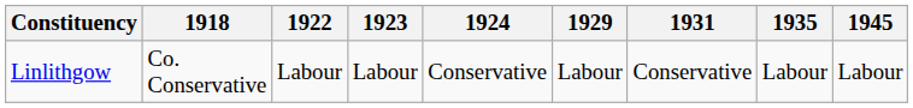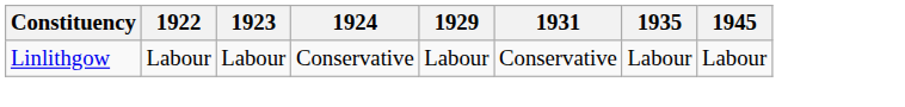- column: 1918 | Co. Conservative
